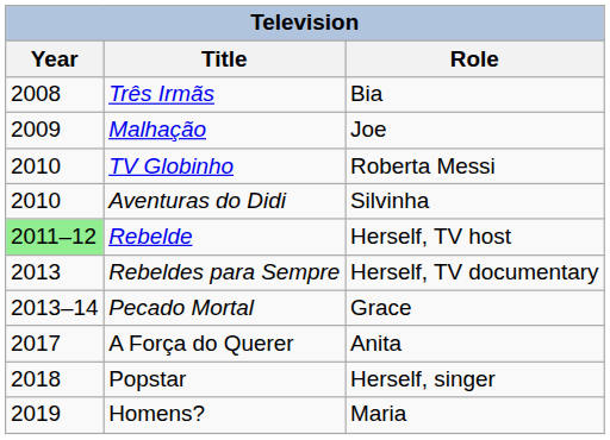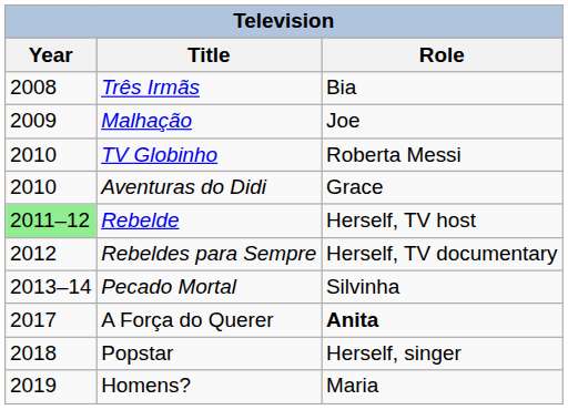Aventuras do Didi | Role: Silvinha -> Grace
Rebeldes para Sempre | Year: 2013 -> 2012
Pecado Mortal | Role: Grace -> Silvinha
A Força do Querer | Role: normal -> bold
